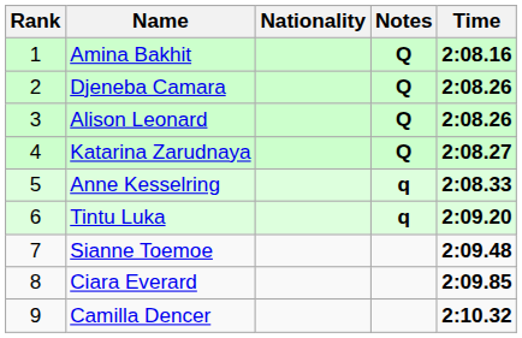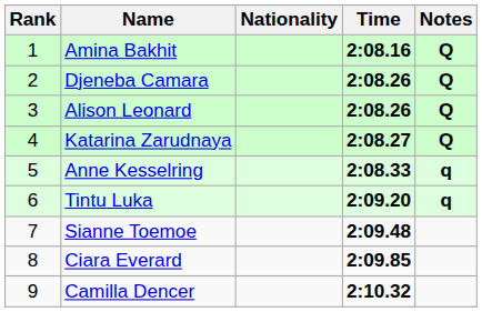columns swapped: Time <-> Notes
